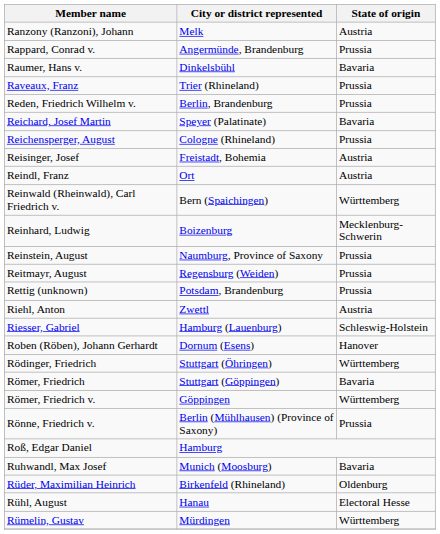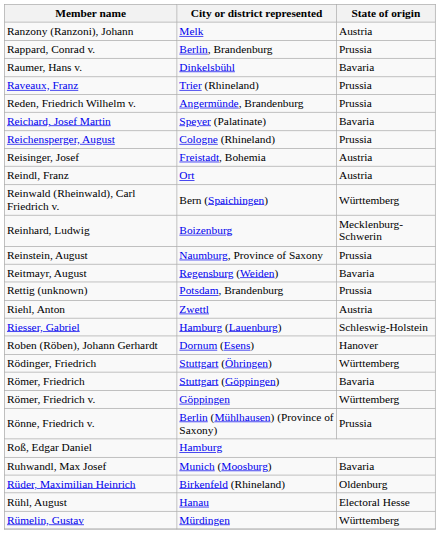Rappard, Conrad v. | City or district represented: Angermünde, Brandenburg -> Berlin, Brandenburg
Reden, Friedrich Wilhelm v. | City or district represented: Berlin, Brandenburg -> Angermünde, Brandenburg
Reitmayr, August | State of origin: Prussia -> Bavaria
